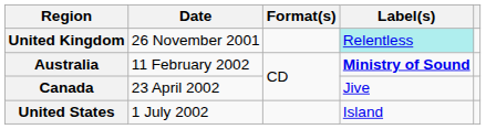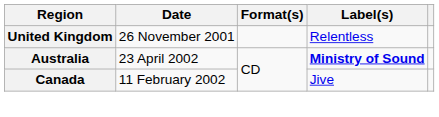United Kingdom | Label(s): paleturquoise background -> no background
Australia | Date: 11 February 2002 -> 23 April 2002
Canada | Date: 23 April 2002 -> 11 February 2002
- row: United States | 1 July 2002 | Island
